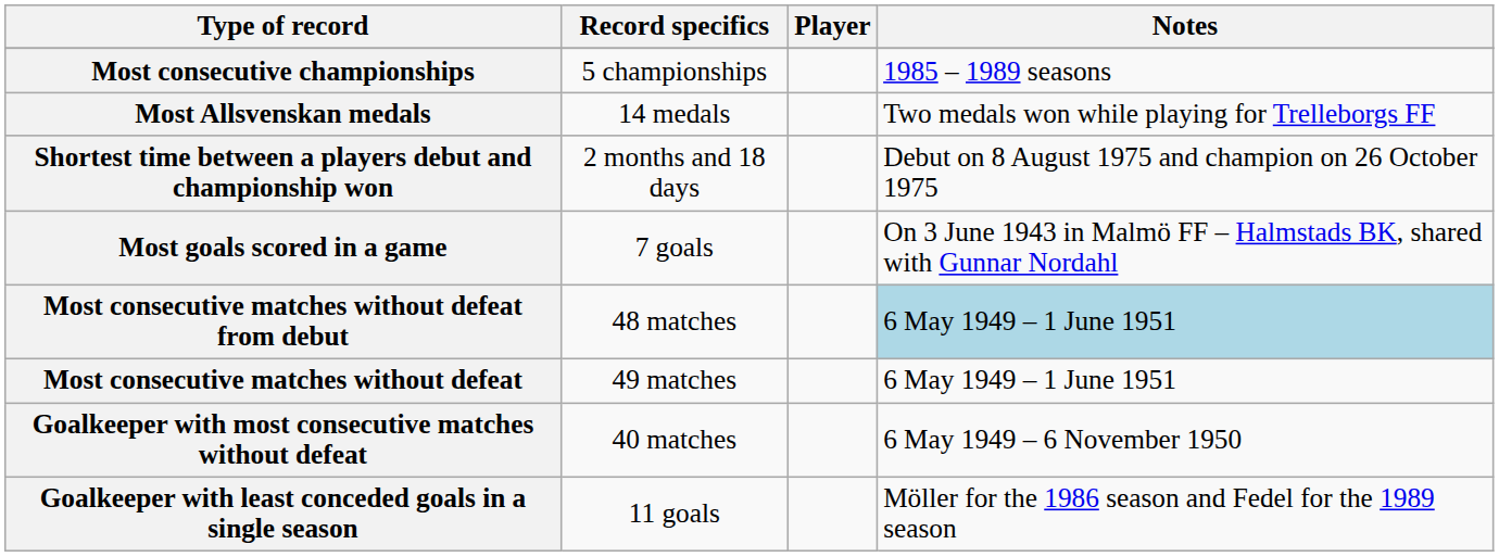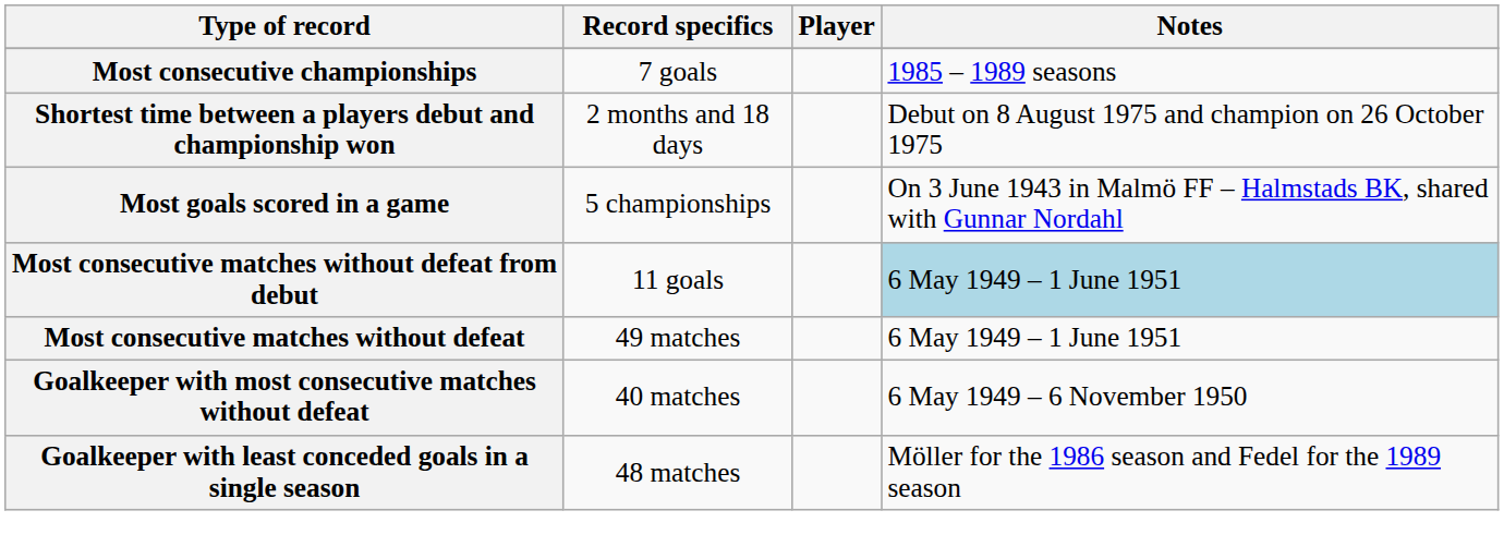Most consecutive championships | Record specifics: 5 championships -> 7 goals
- row: Most Allsvenskan medals | 14 medals | Two medals won while playing for Trelleborgs FF
Most goals scored in a game | Record specifics: 7 goals -> 5 championships
Most consecutive matches without defeat from debut | Record specifics: 48 matches -> 11 goals
Goalkeeper with least conceded goals in a single season | Record specifics: 11 goals -> 48 matches
